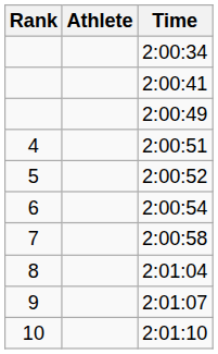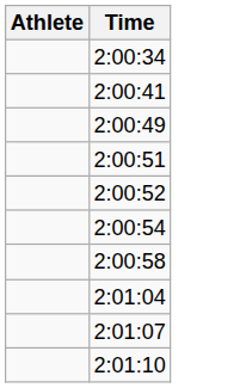- column: Rank | 4 | 5 | 6 | 7 | 8 | 9 | 10
